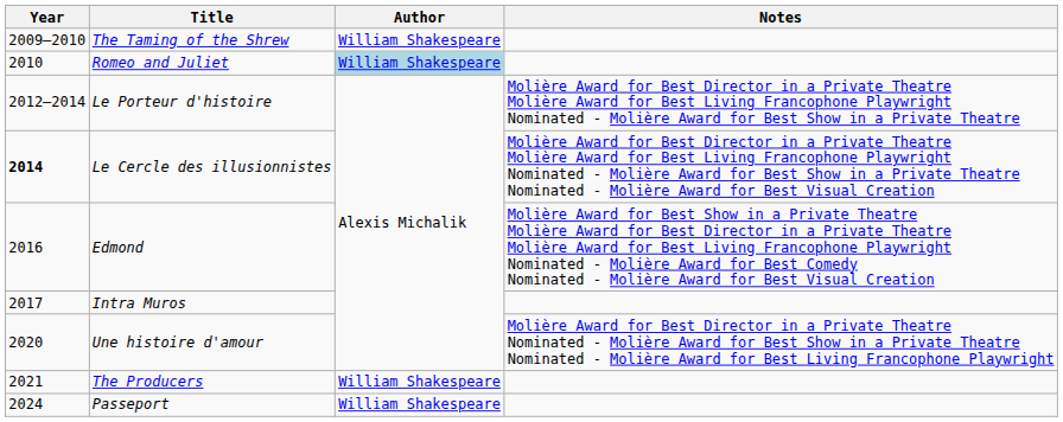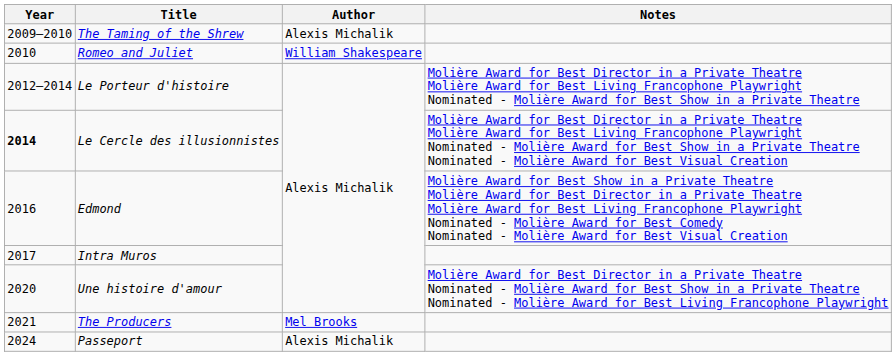The Taming of the Shrew | Author: William Shakespeare -> Alexis Michalik
Romeo and Juliet | Author: lightblue background -> no background
The Producers | Author: William Shakespeare -> Mel Brooks
Passeport | Author: William Shakespeare -> Alexis Michalik
